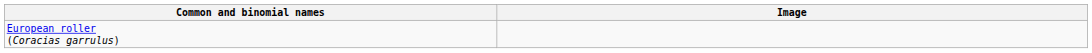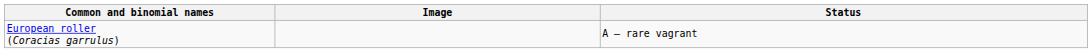+ column: Status | A – rare vagrant
